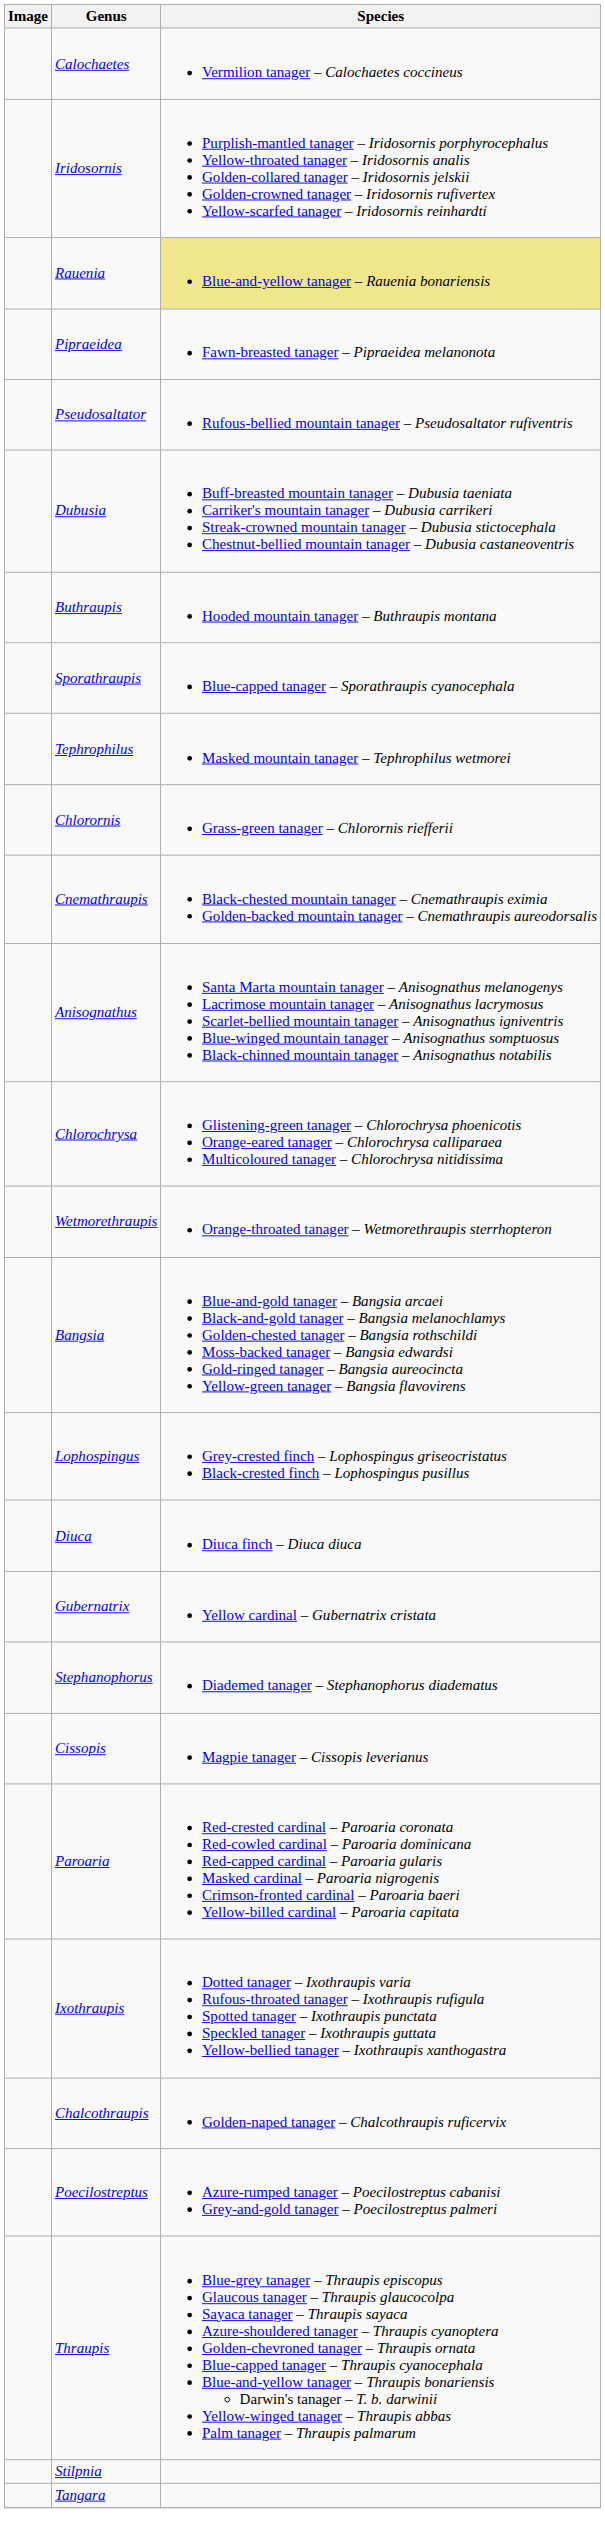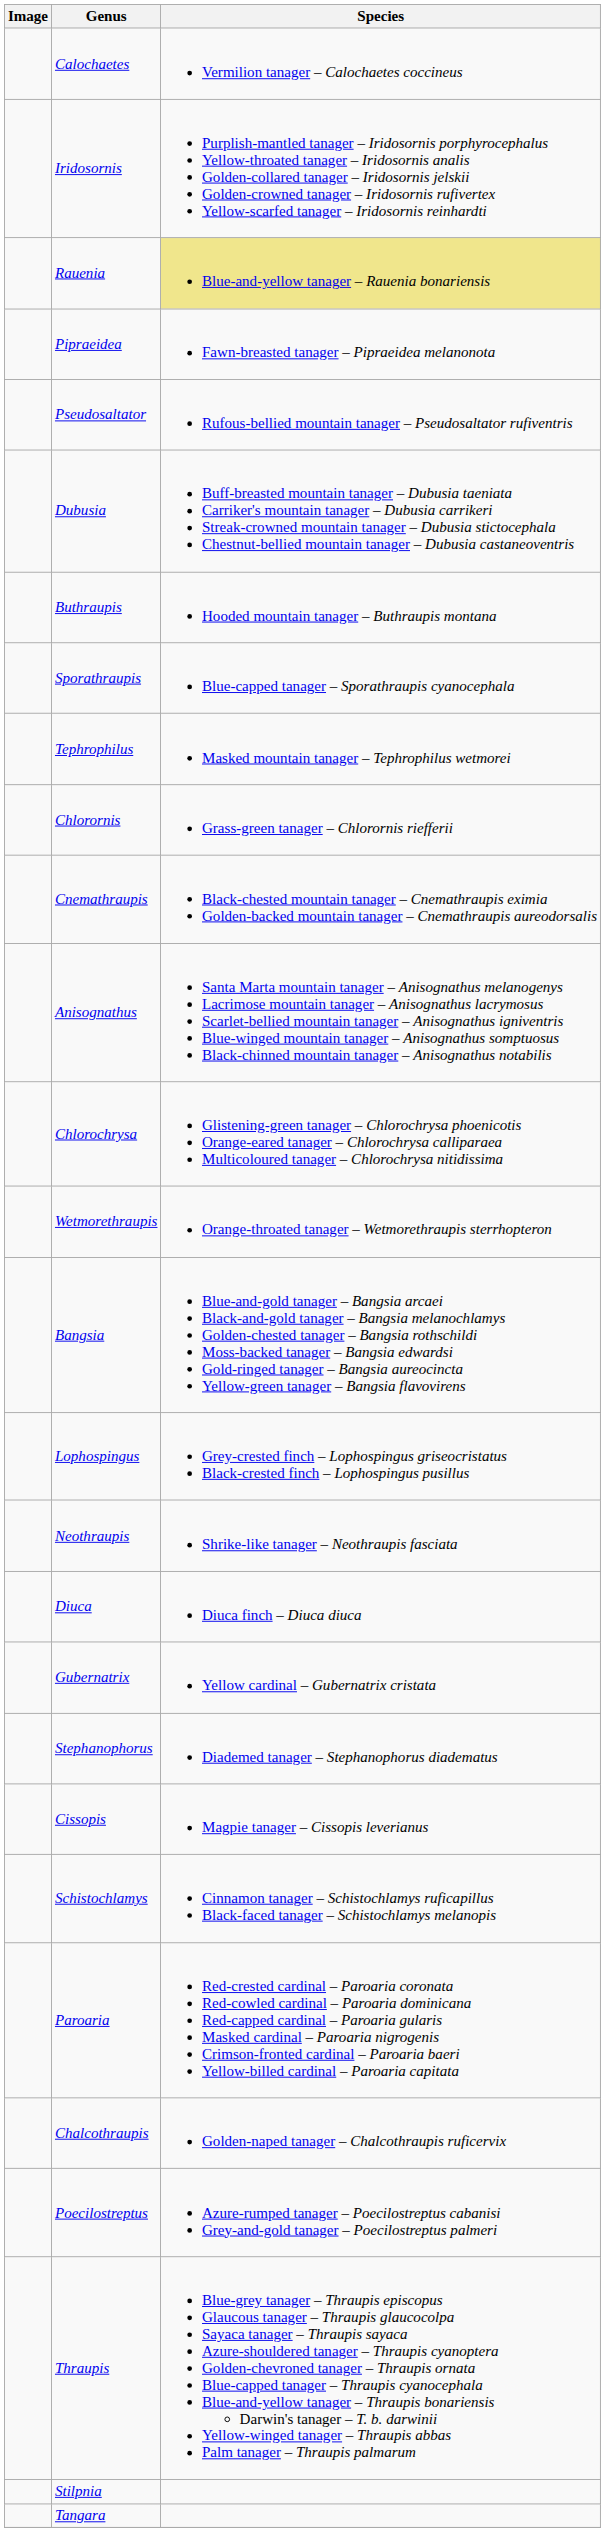+ row: Neothraupis | Shrike-like tanager – Neothraupis fasciata
+ row: Schistochlamys | Cinnamon tanager – Schistochlamys ruficapillus Black-faced tanager – Schistochlamys melanopis
- row: Ixothraupis | Dotted tanager – Ixothraupis varia Rufous-throated tanager – Ixothraupis rufigula Spotted tanager – Ixothraupis punctata Speckled tanager – Ixothraupis guttata Yellow-bellied tanager – Ixothraupis xanthogastra
